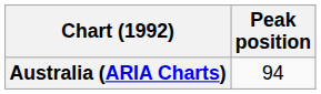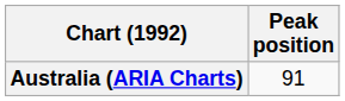Australia (ARIA Charts) | Peak position: 94 -> 91
